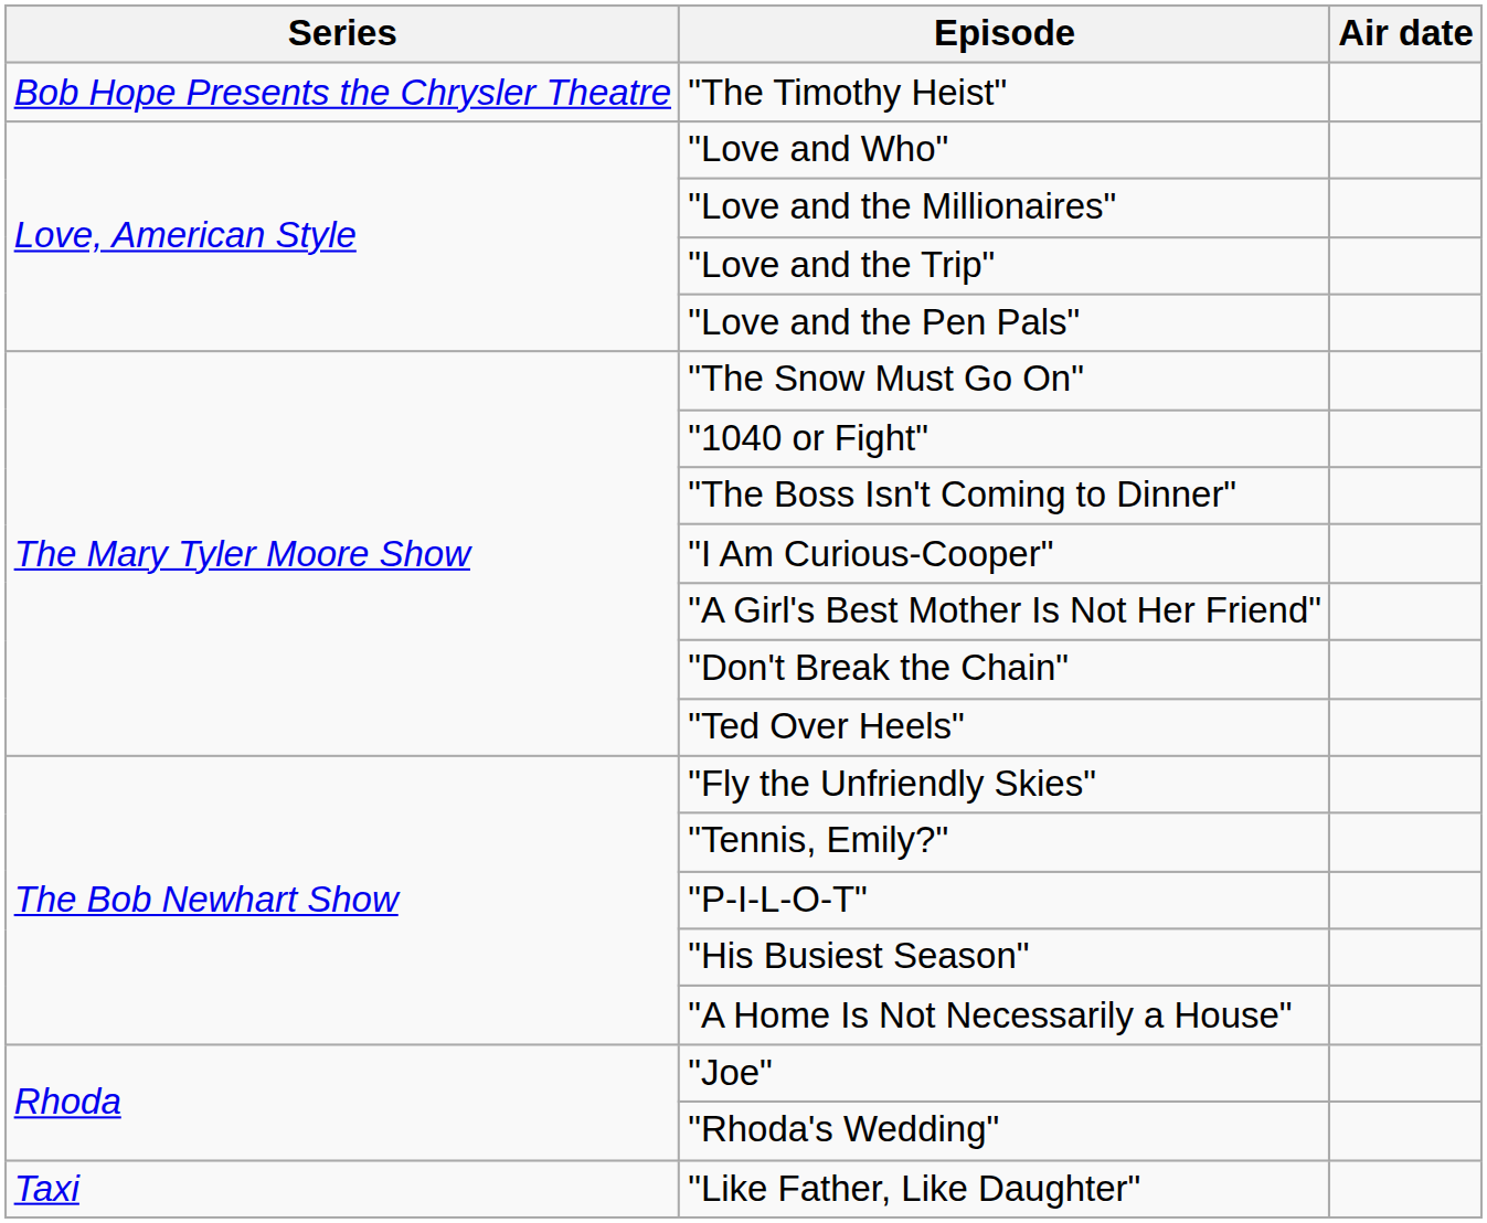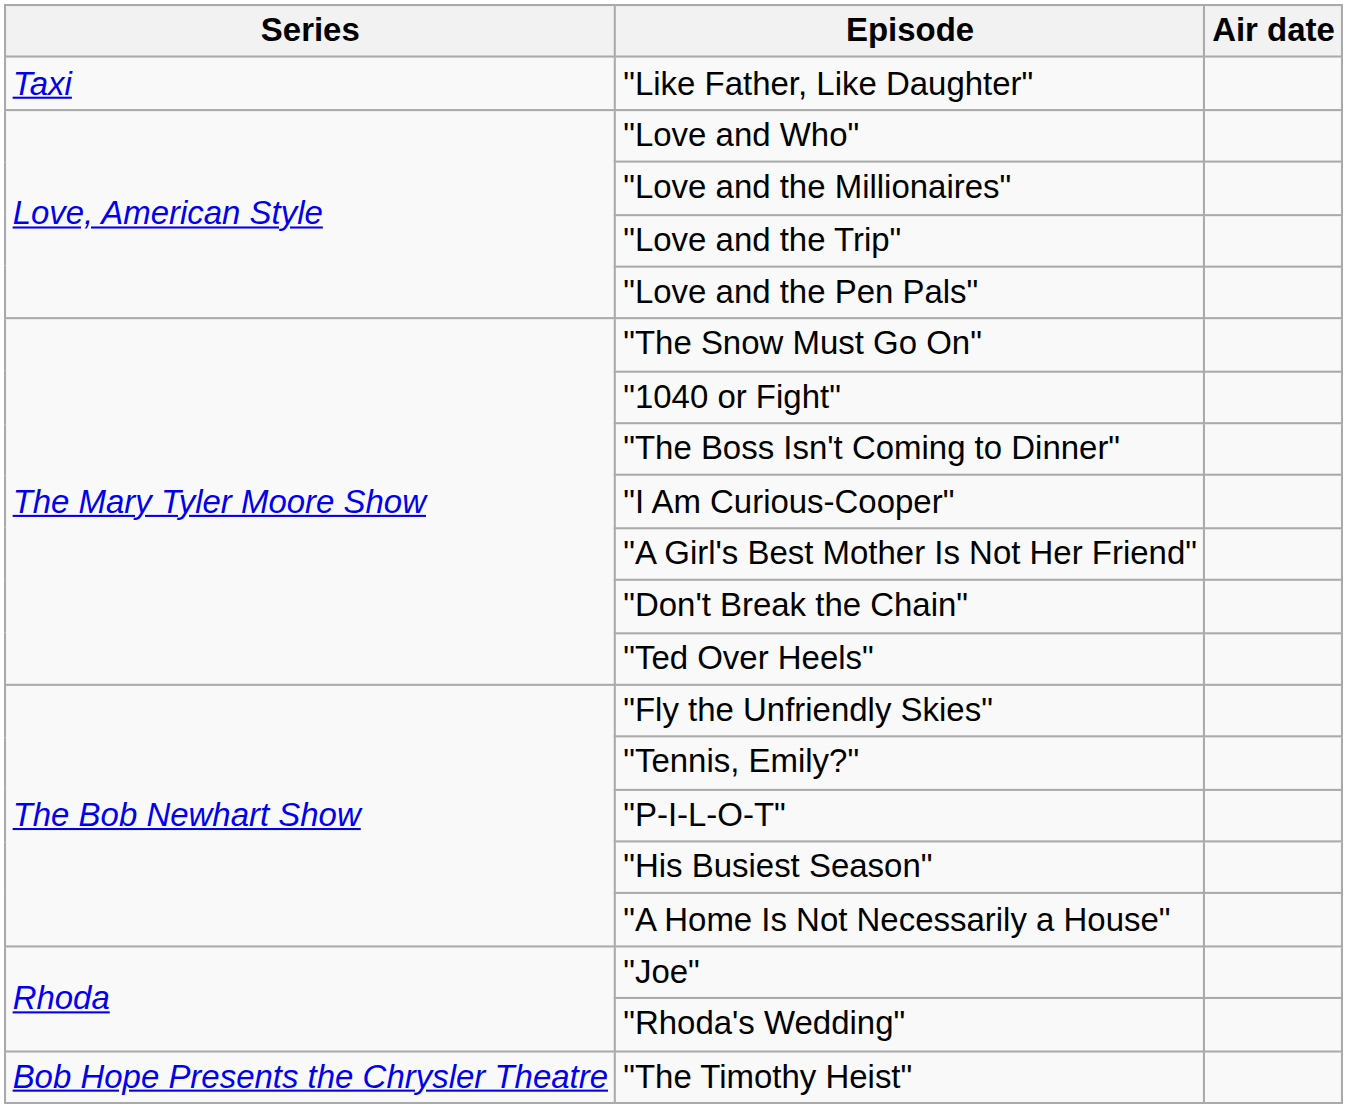rows swapped: "The Timothy Heist" <-> "Like Father, Like Daughter"
